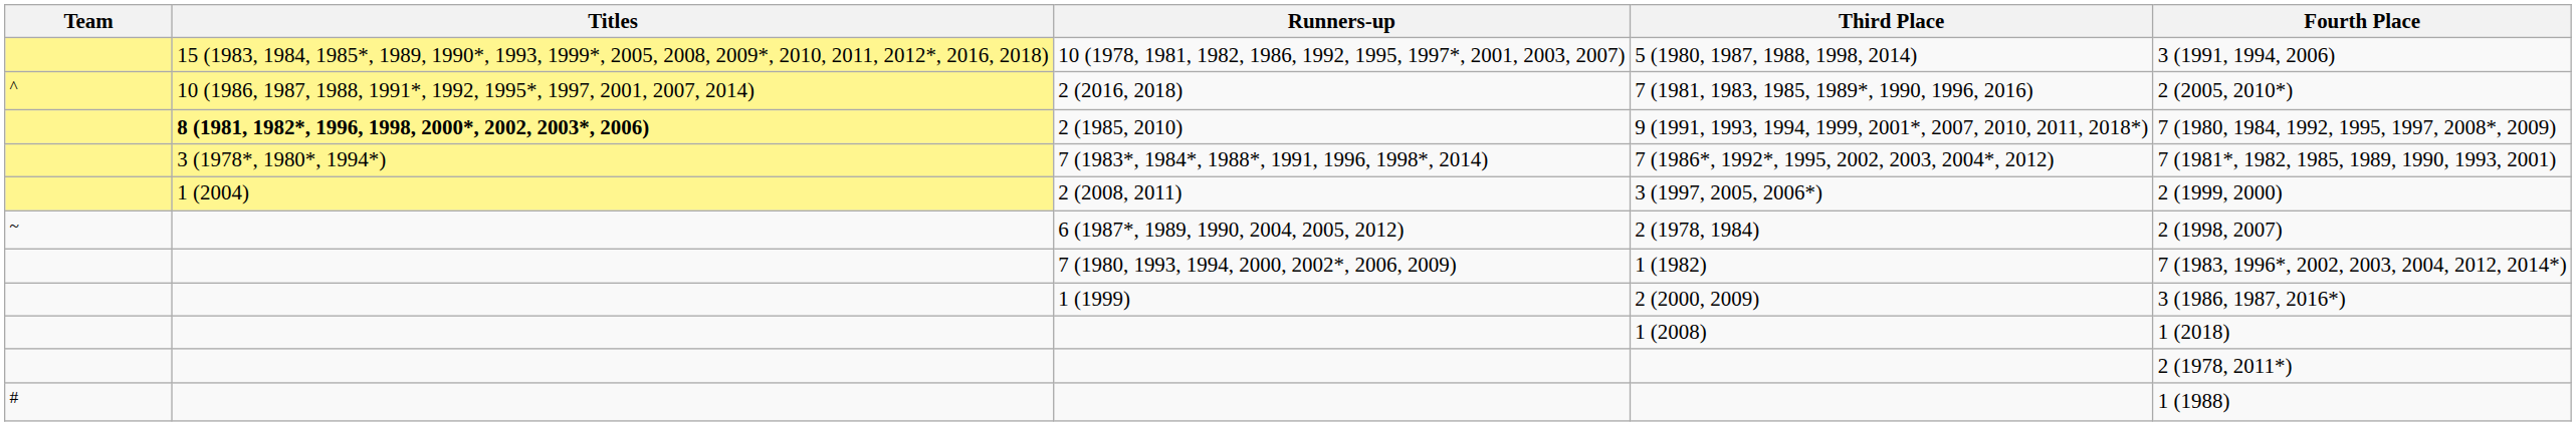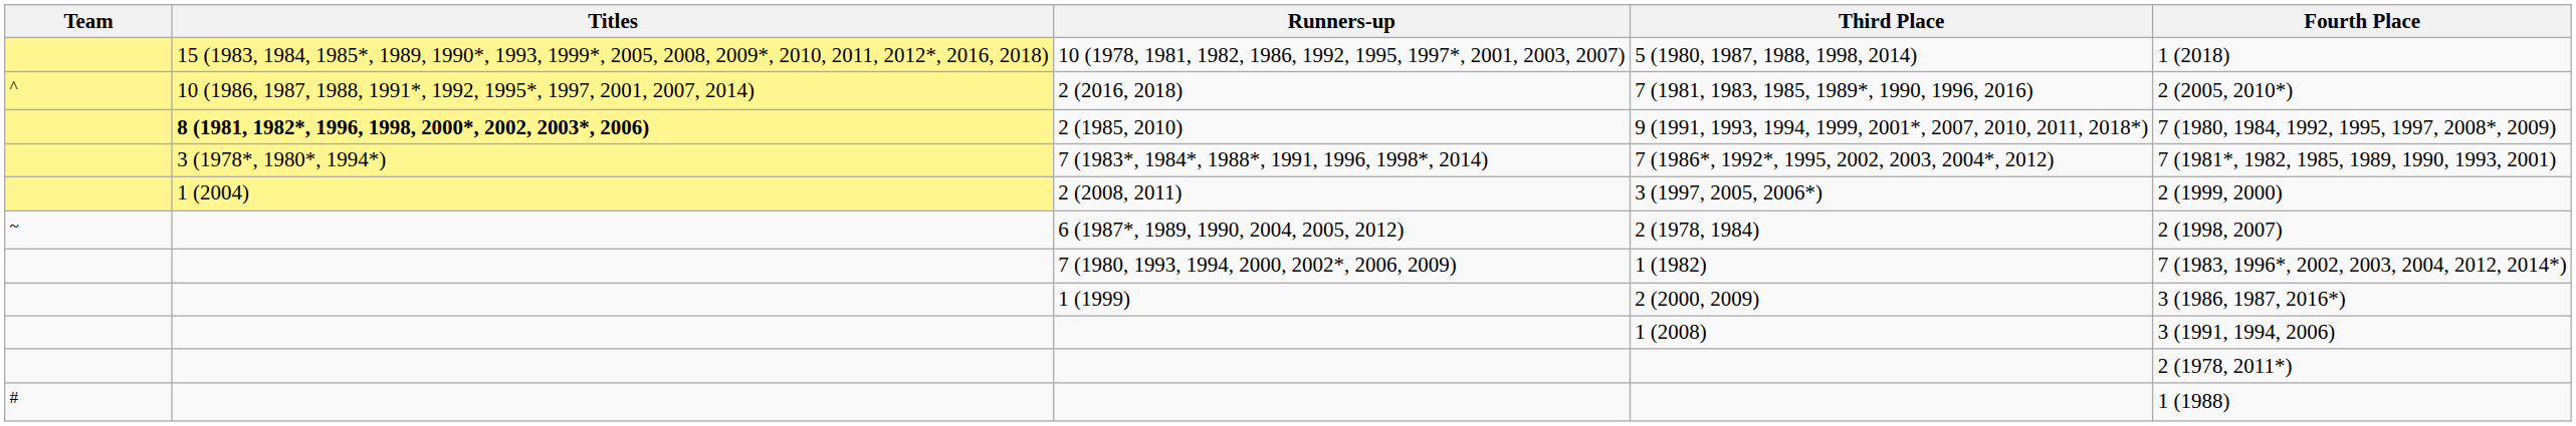5 (1980, 1987, 1988, 1998, 2014) | Fourth Place: 3 (1991, 1994, 2006) -> 1 (2018)
1 (2008) | Fourth Place: 1 (2018) -> 3 (1991, 1994, 2006)
